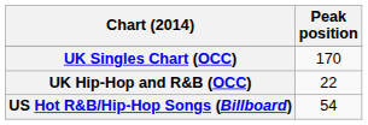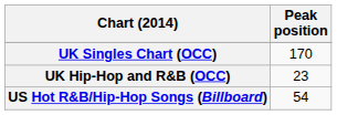UK Hip-Hop and R&B (OCC) | Peak position: 22 -> 23
